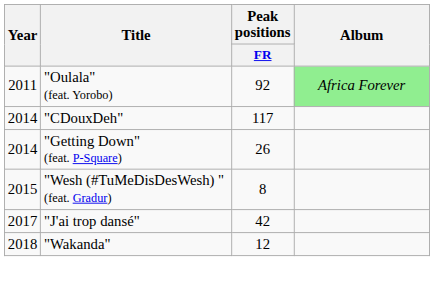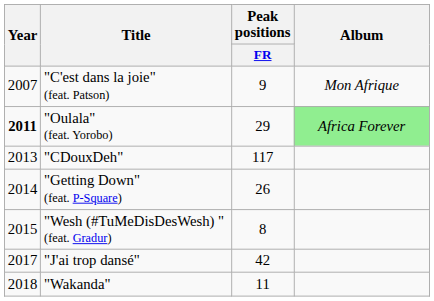+ row: 2007 | "C'est dans la joie" (feat. Patson) | 9 | Mon Afrique
"Oulala" (feat. Yorobo) | Year: normal -> bold
"Oulala" (feat. Yorobo) | Peak positions / FR: 92 -> 29
"CDouxDeh" | Year: 2014 -> 2013
"Wakanda" | Peak positions / FR: 12 -> 11
